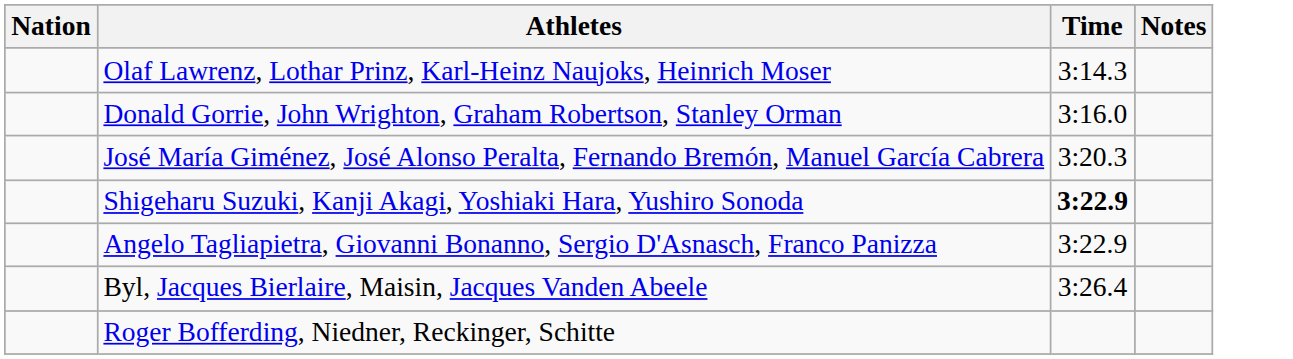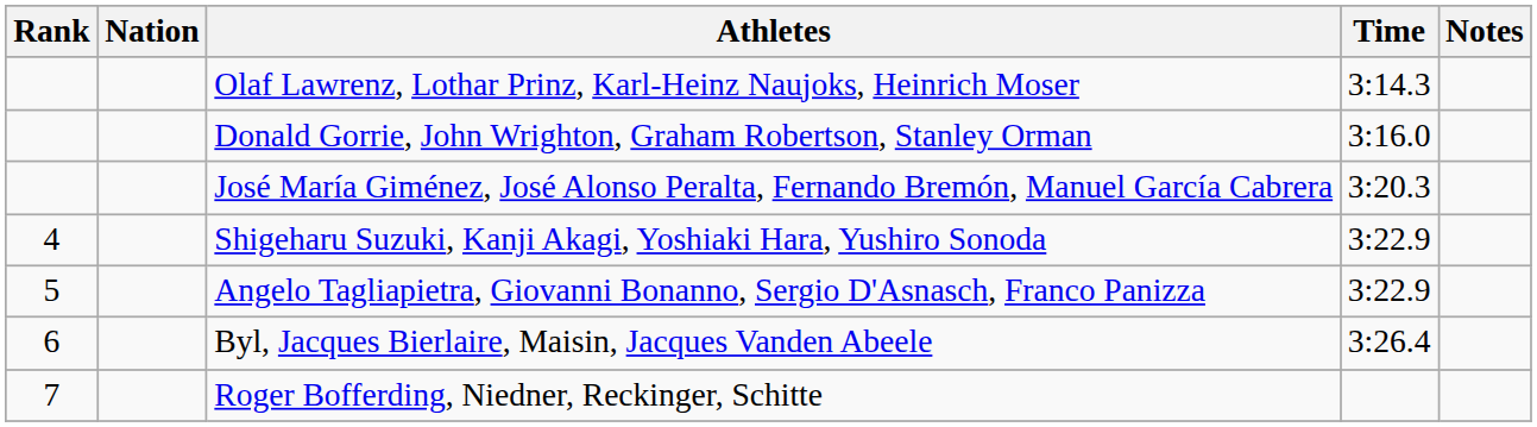+ column: Rank | 4 | 5 | 6 | 7
Shigeharu Suzuki, Kanji Akagi, Yoshiaki Hara, Yushiro Sonoda | Time: bold -> normal
